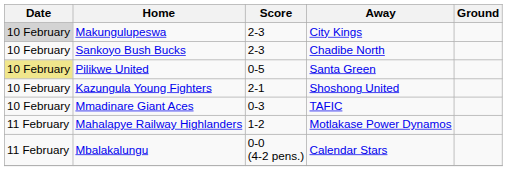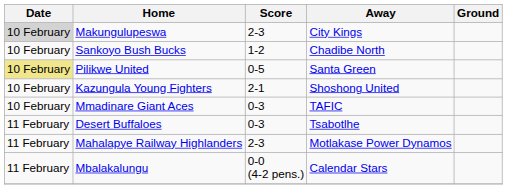Sankoyo Bush Bucks | Score: 2-3 -> 1-2
+ row: 11 February | Desert Buffaloes | 0-3 | Tsabotlhe
Mahalapye Railway Highlanders | Score: 1-2 -> 2-3
